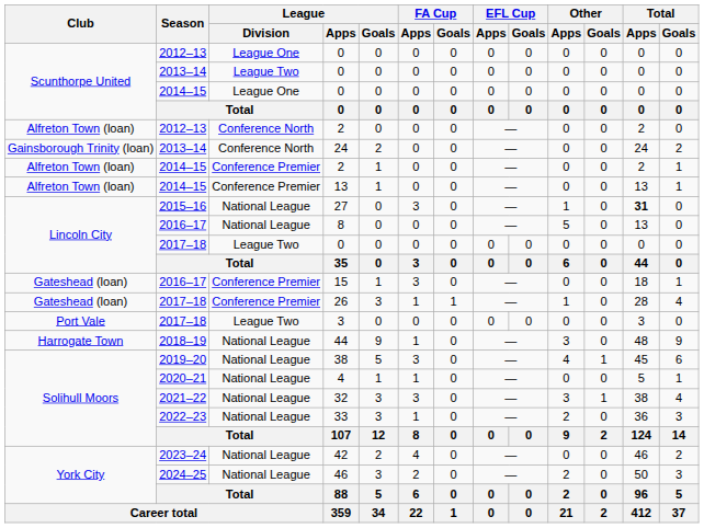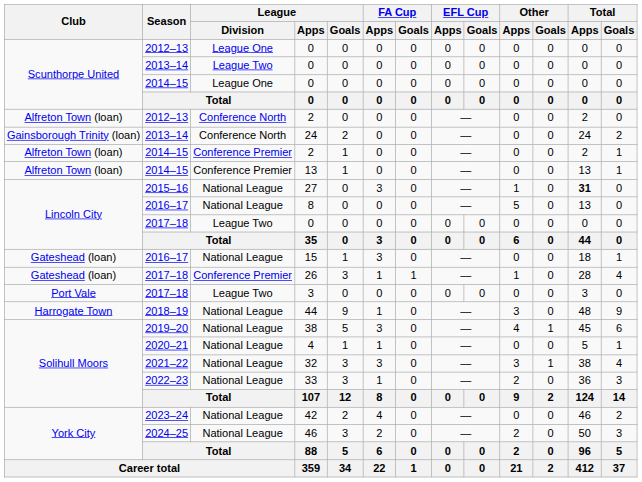15 | League / Division: Conference Premier -> National League
